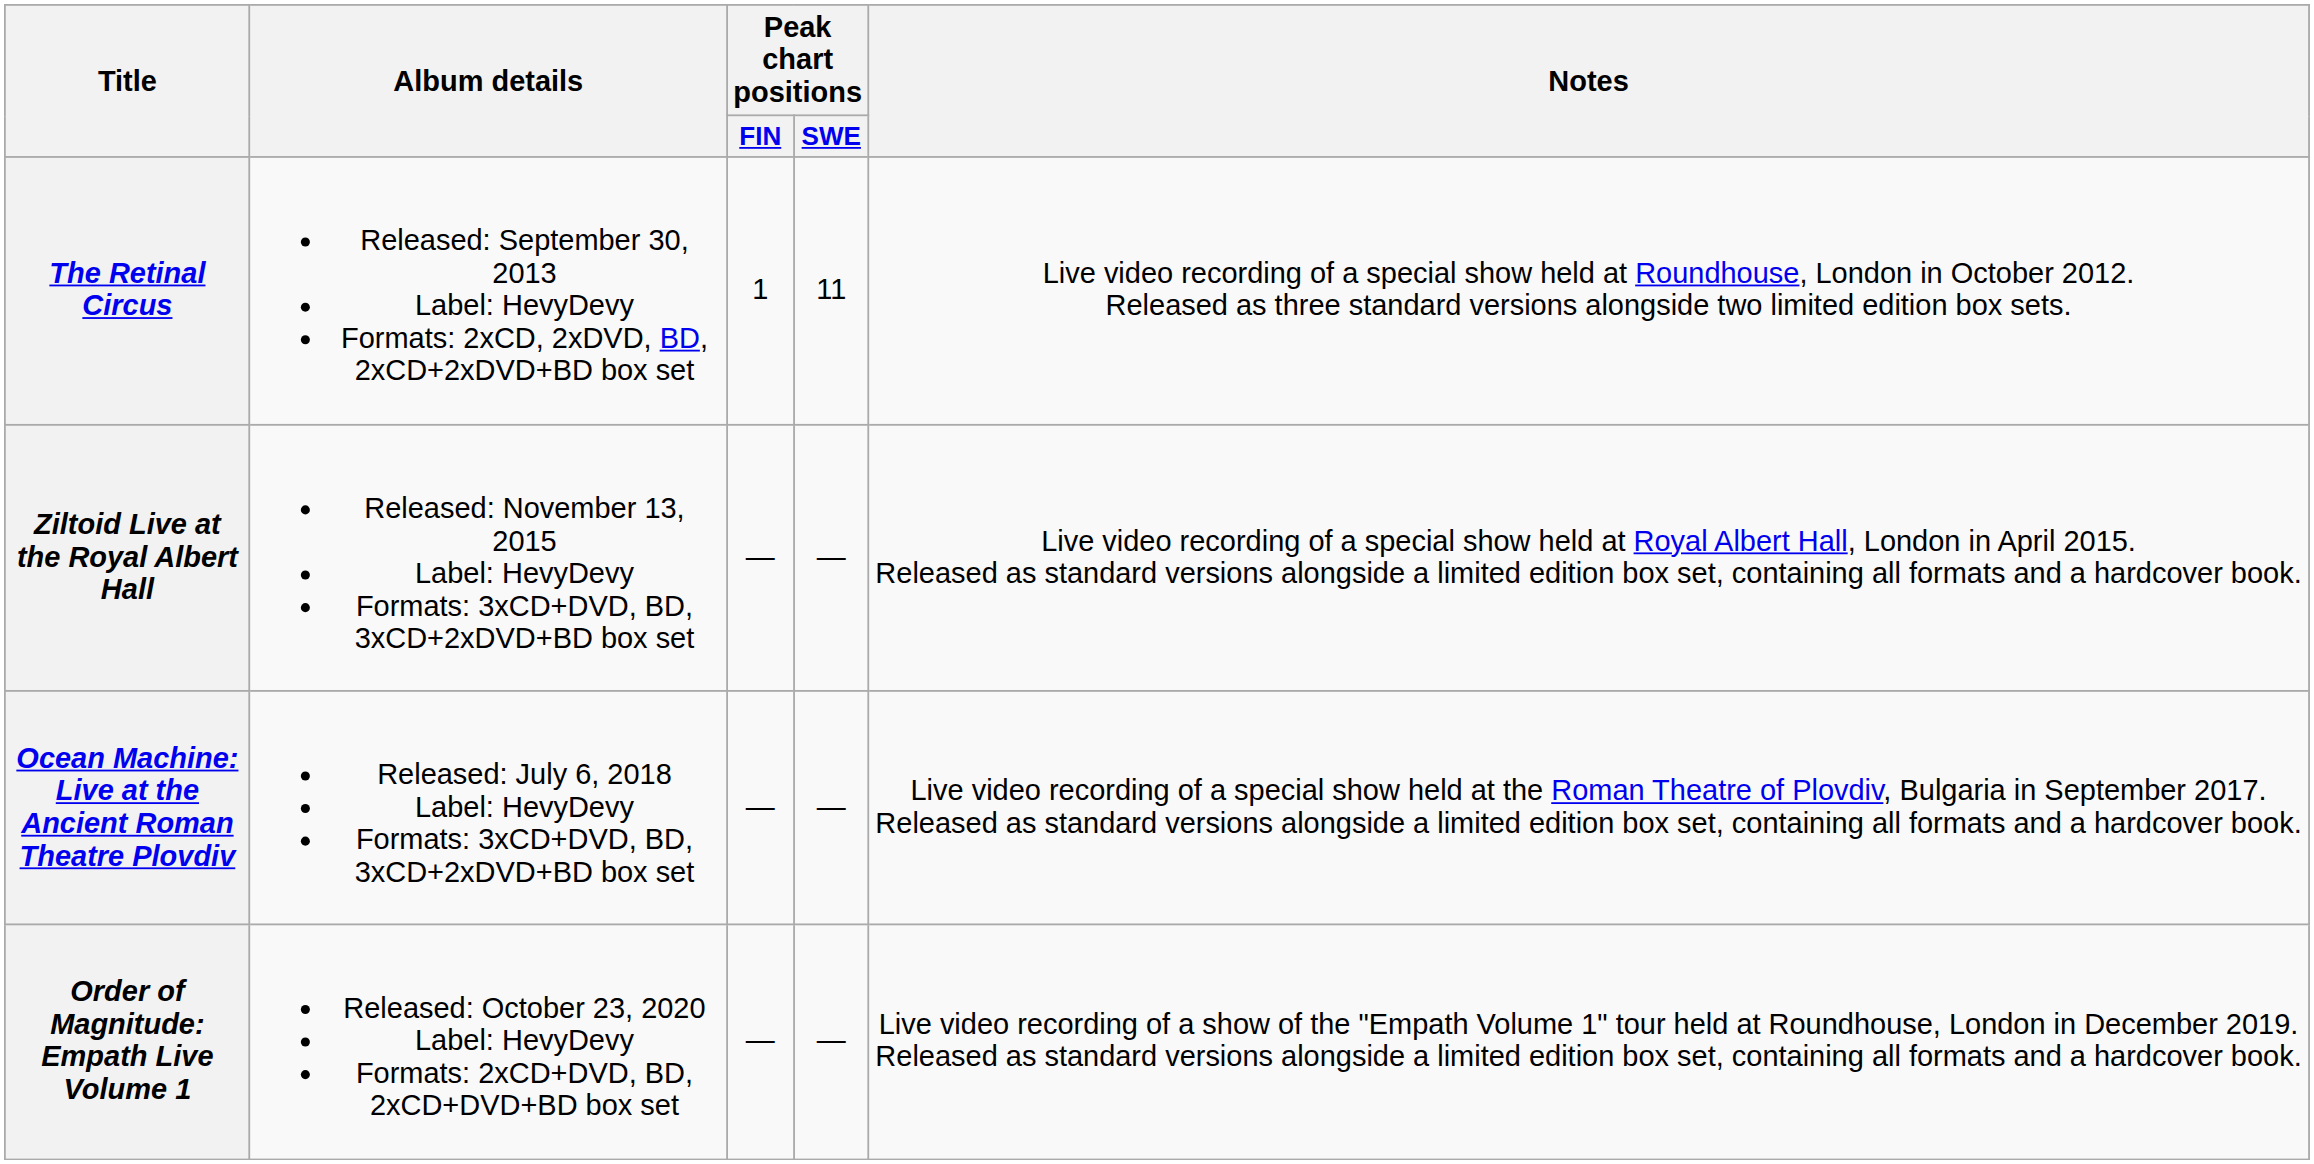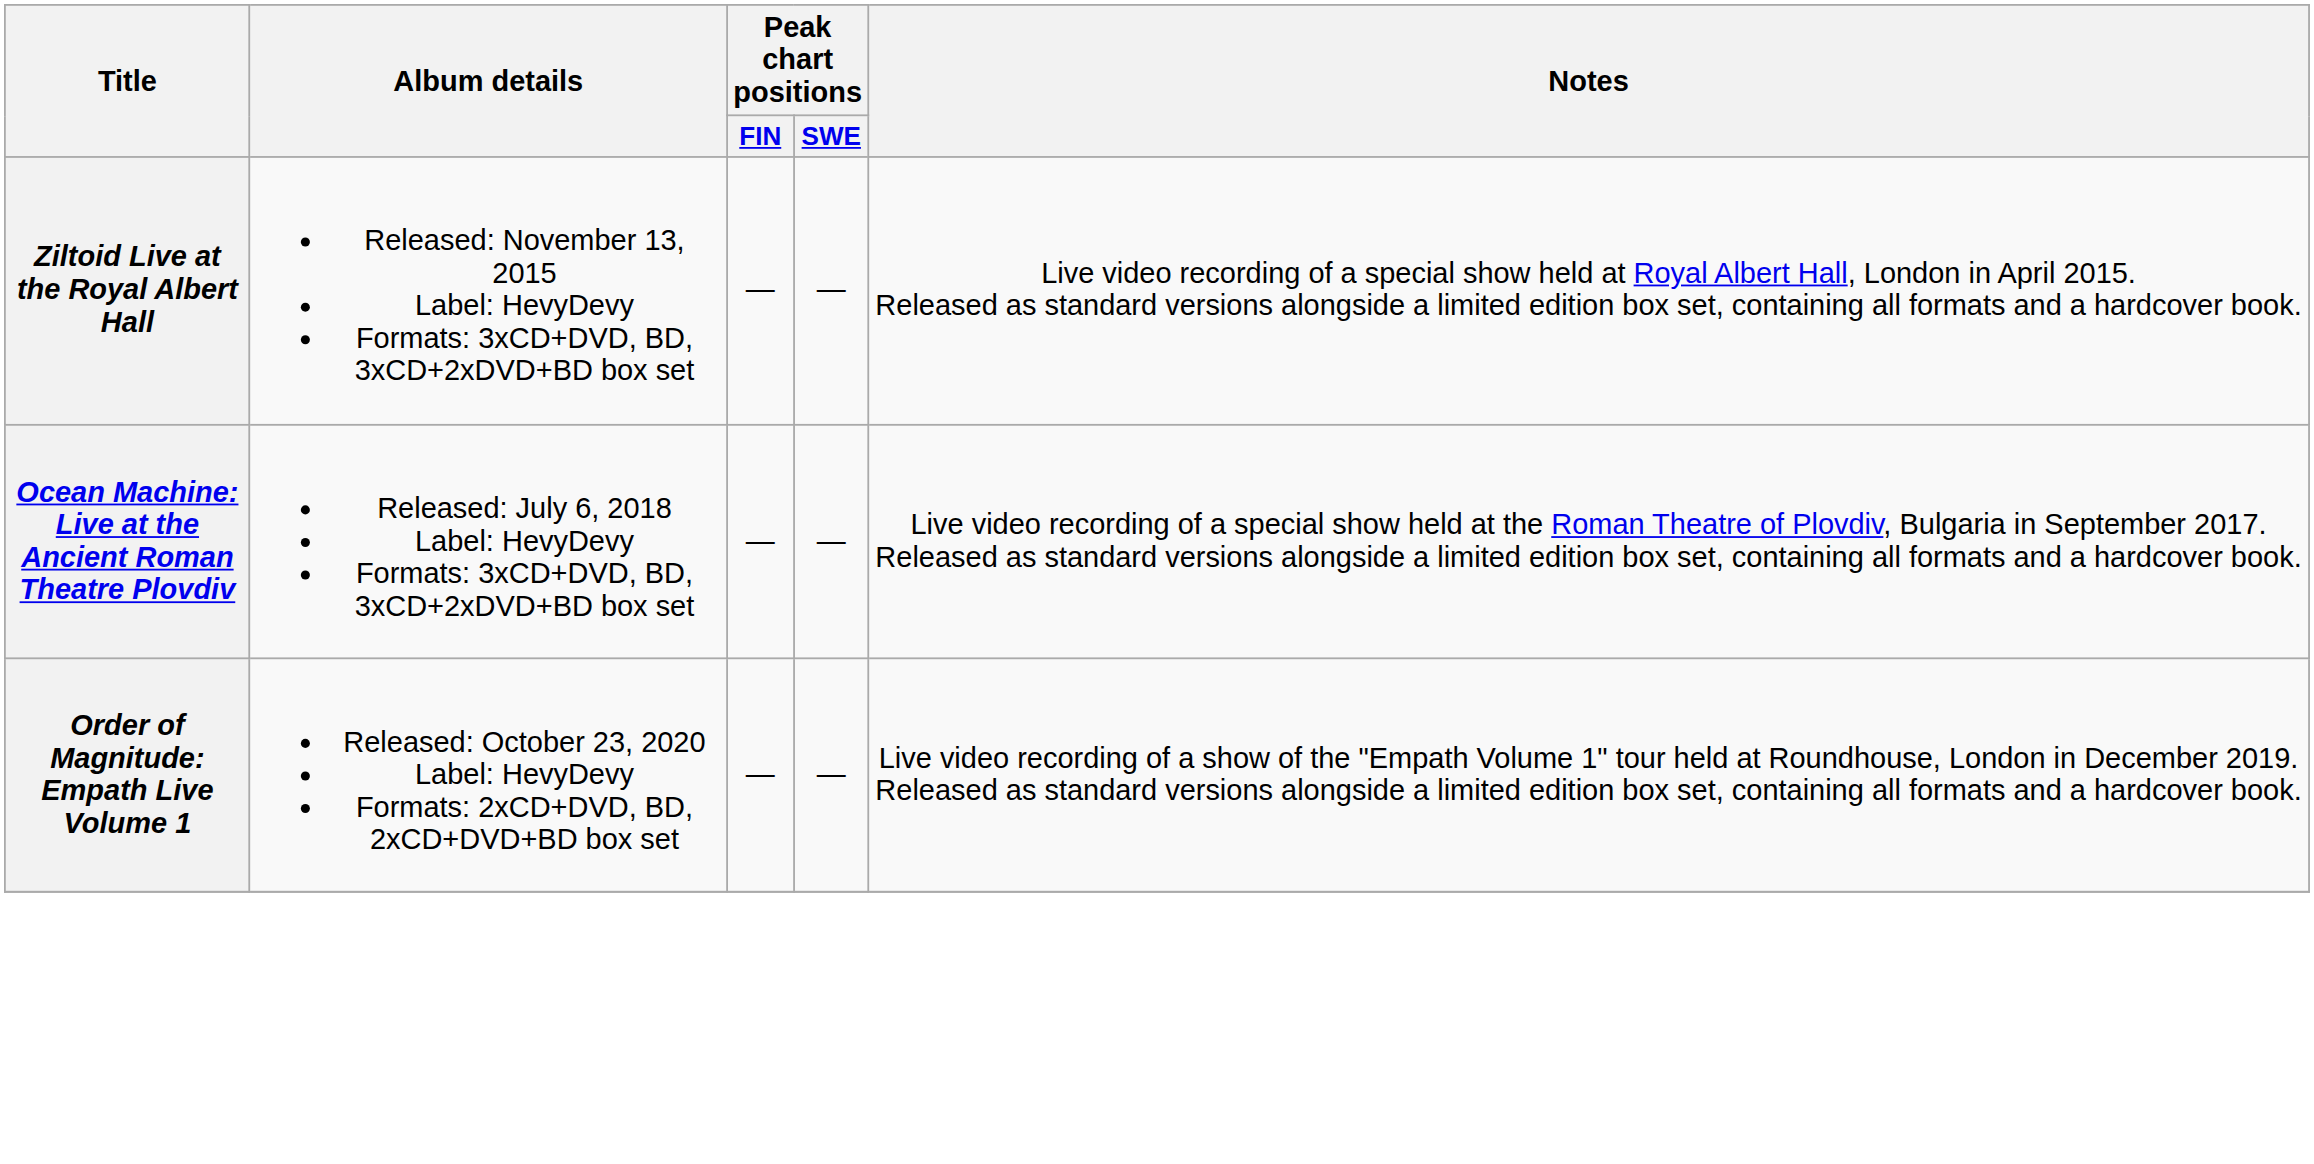- row: The Retinal Circus | Released: September 30, 2013 Label: HevyDevy Formats: 2xCD, 2xDVD, BD, 2xCD+2xDVD+BD box set | 1 | 11 | Live video recording of a special show held at Roundhouse, London in October 2012. Released as three standard versions alongside two limited edition box sets.
